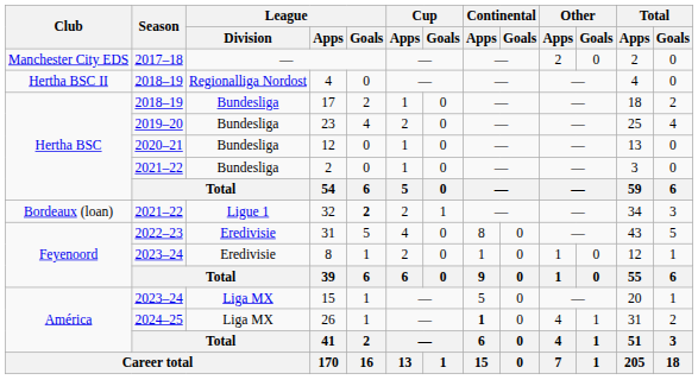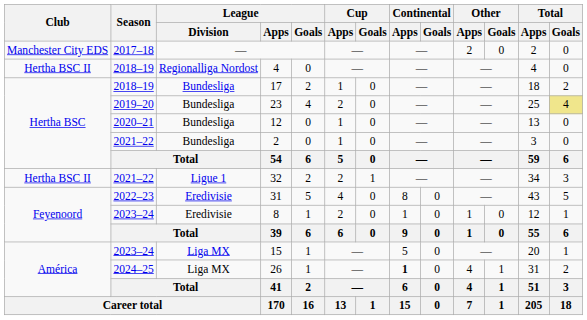23 | Total / Goals: no background -> khaki background
32 | Club: Bordeaux (loan) -> Hertha BSC II
32 | League / Goals: bold -> normal
